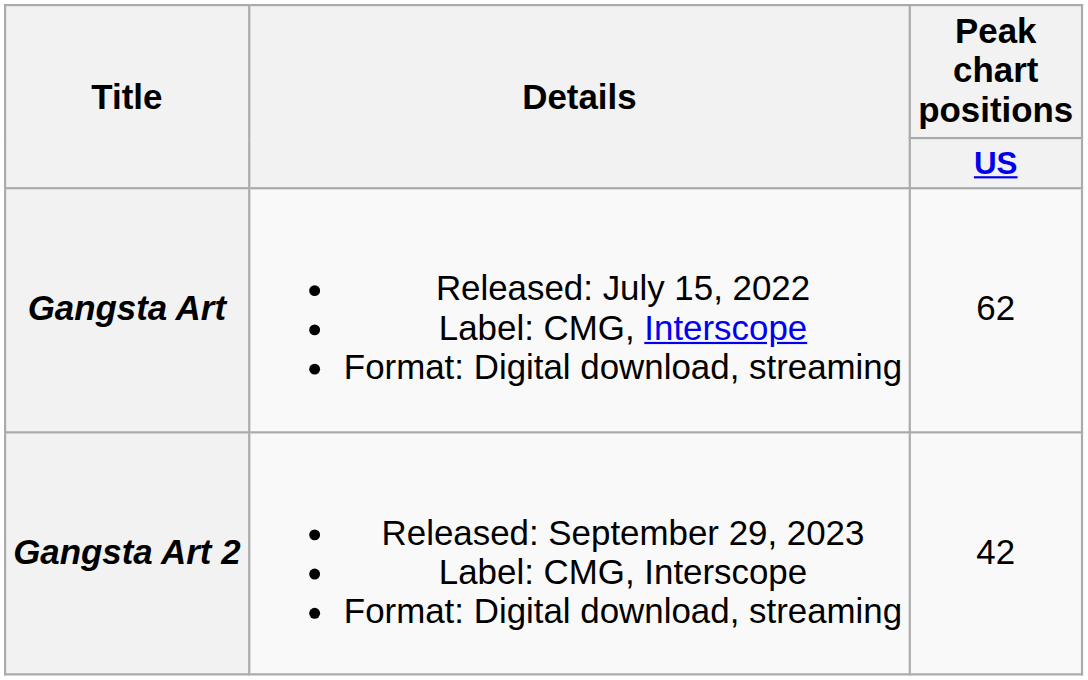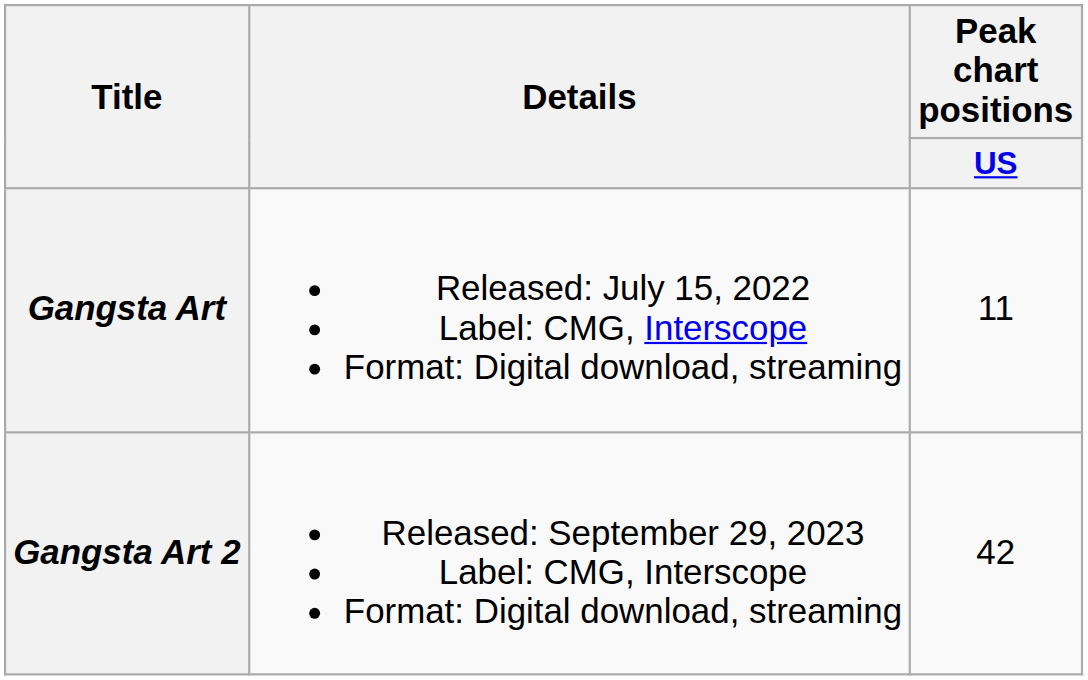Gangsta Art | Peak chart positions / US: 62 -> 11
